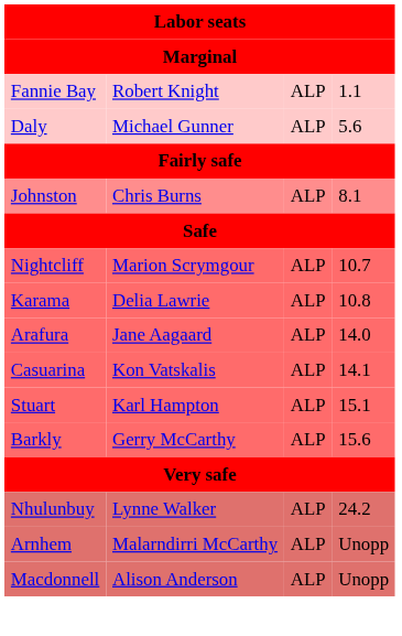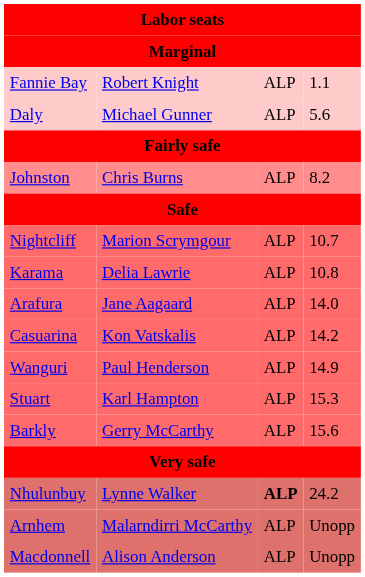Johnston | column 4: 8.1 -> 8.2
Casuarina | column 4: 14.1 -> 14.2
+ row: Wanguri | Paul Henderson | ALP | 14.9
Stuart | column 4: 15.1 -> 15.3
Nhulunbuy | column 3: normal -> bold
